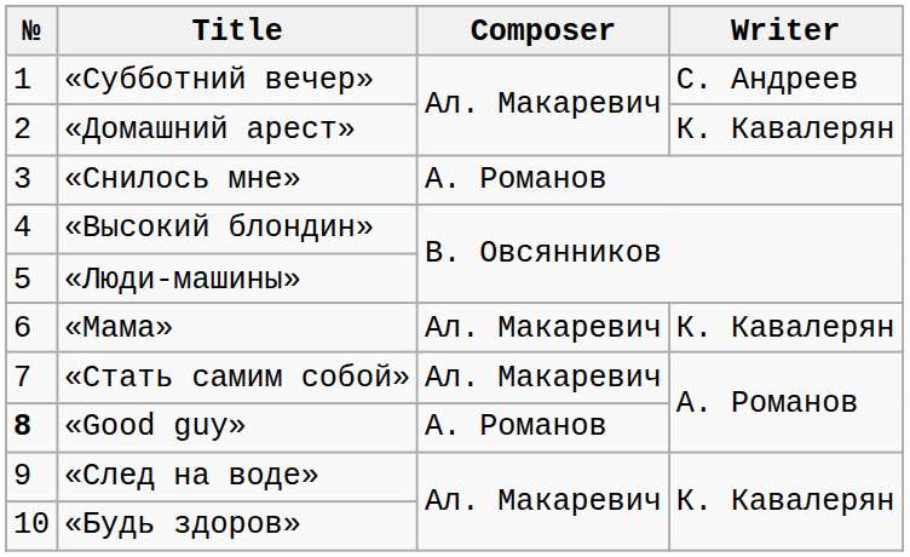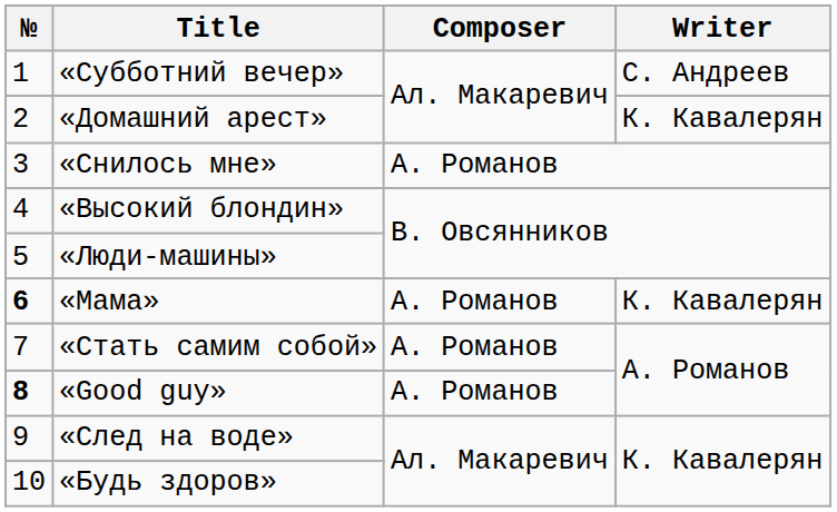«Мама» | №: normal -> bold
«Мама» | Composer: Ал. Макаревич -> А. Романов
«Стать самим собой» | Composer: Ал. Макаревич -> А. Романов
